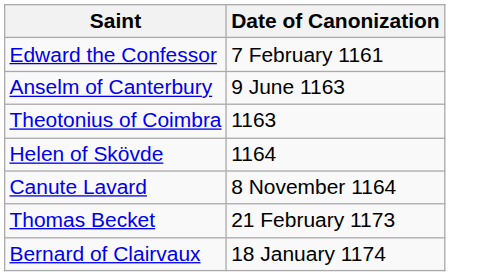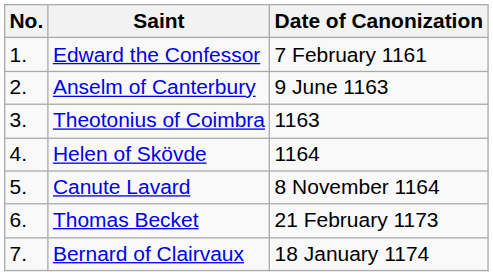+ column: No. | 1. | 2. | 3. | 4. | 5. | 6. | 7.
